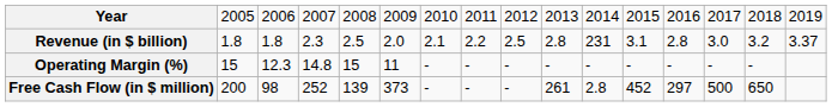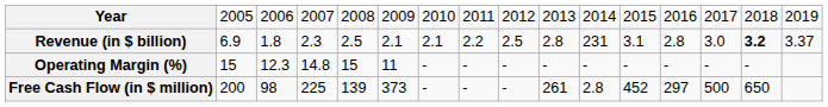Revenue (in $ billion) | column 2: 1.8 -> 6.9
Revenue (in $ billion) | column 6: 2.0 -> 2.1
Revenue (in $ billion) | column 15: normal -> bold
Free Cash Flow (in $ million) | column 4: 252 -> 225
